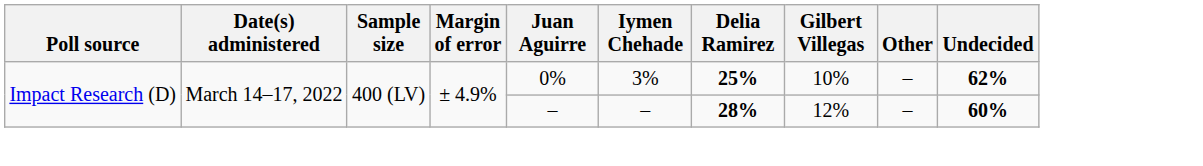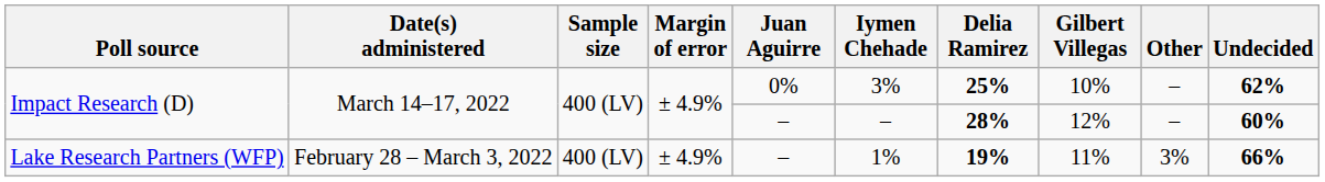+ row: Lake Research Partners (WFP) | February 28 – March 3, 2022 | 400 (LV) | ± 4.9% | – | 1% | 19% | 11% | 3% | 66%
